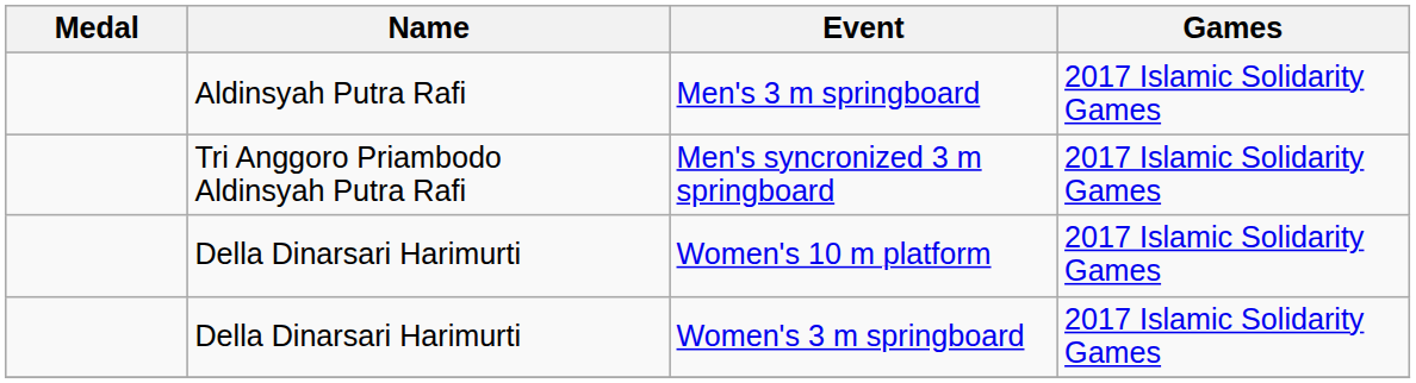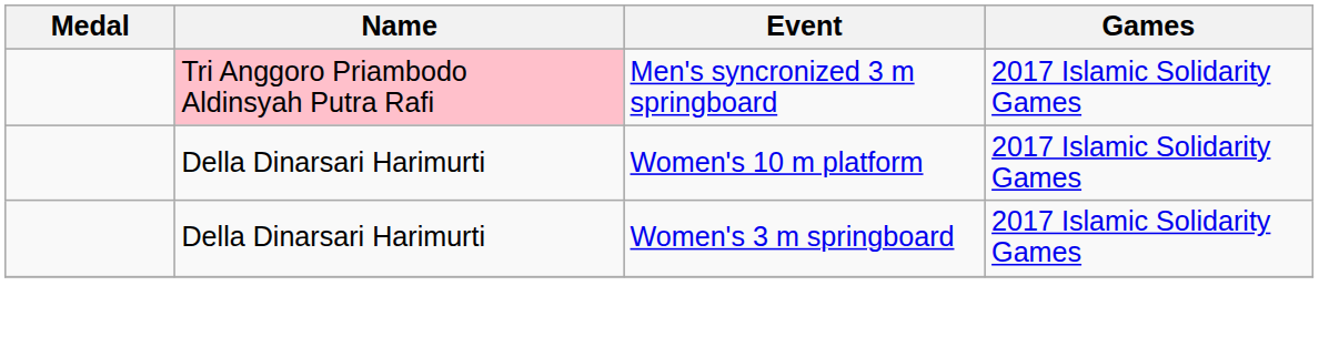- row: Aldinsyah Putra Rafi | Men's 3 m springboard | 2017 Islamic Solidarity Games
Men's syncronized 3 m springboard | Name: no background -> pink background
